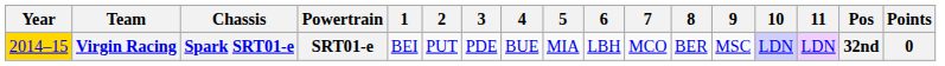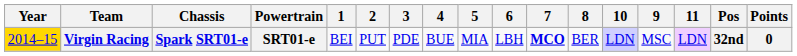columns swapped: 9 <-> 10
Virgin Racing | 7: normal -> bold
